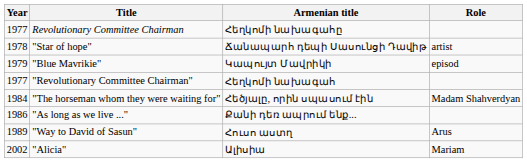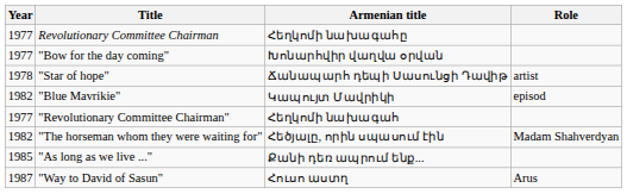+ row: 1977 | "Bow for the day coming" | Խոնարհվիր վաղվա օրվան
"Blue Mavrikie" | Year: 1979 -> 1982
"The horseman whom they were waiting for" | Year: 1984 -> 1982
"As long as we live ..." | Year: 1986 -> 1985
"Way to David of Sasun" | Year: 1989 -> 1987
- row: 2002 | "Alicia" | Ալիսիա | Mariam
